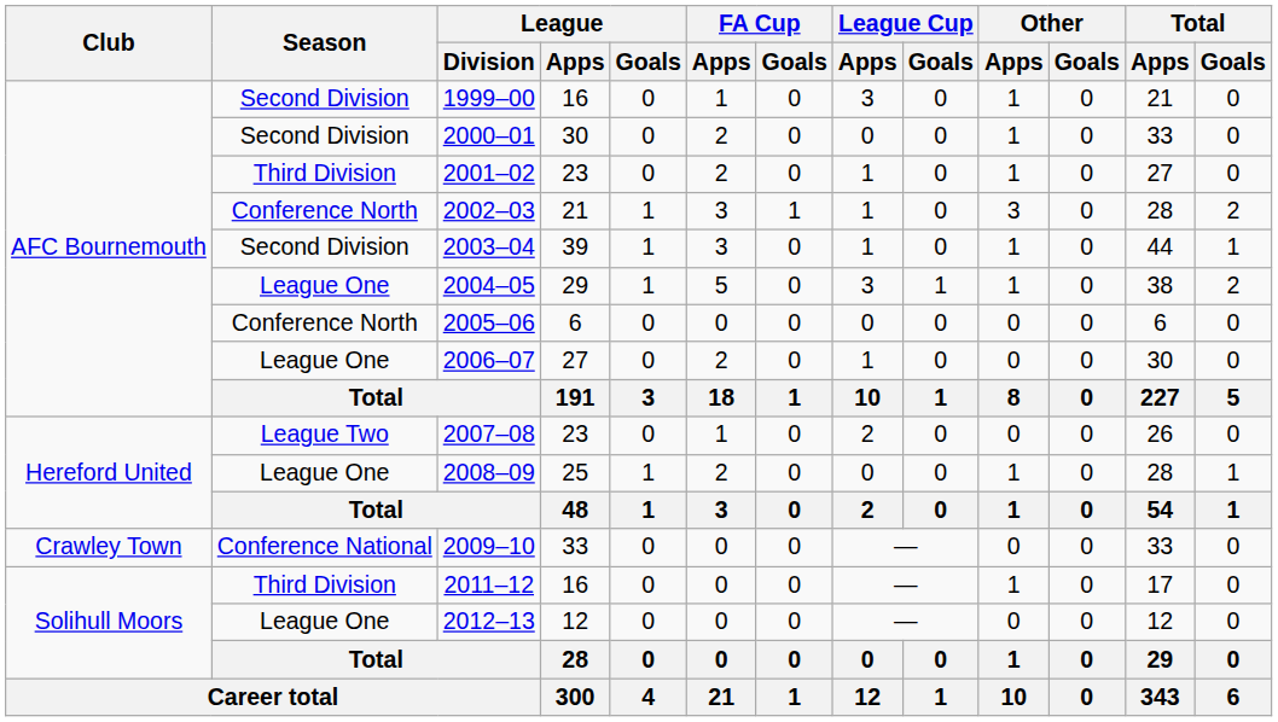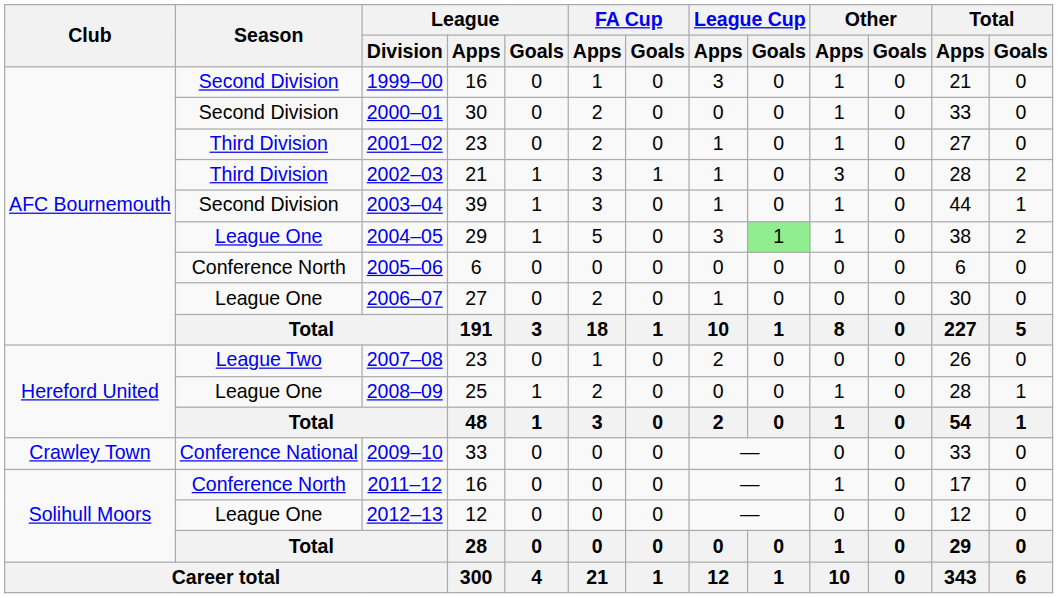2002–03 | Season: Conference North -> Third Division
2004–05 | League Cup / Goals: no background -> lightgreen background
2011–12 | Season: Third Division -> Conference North
